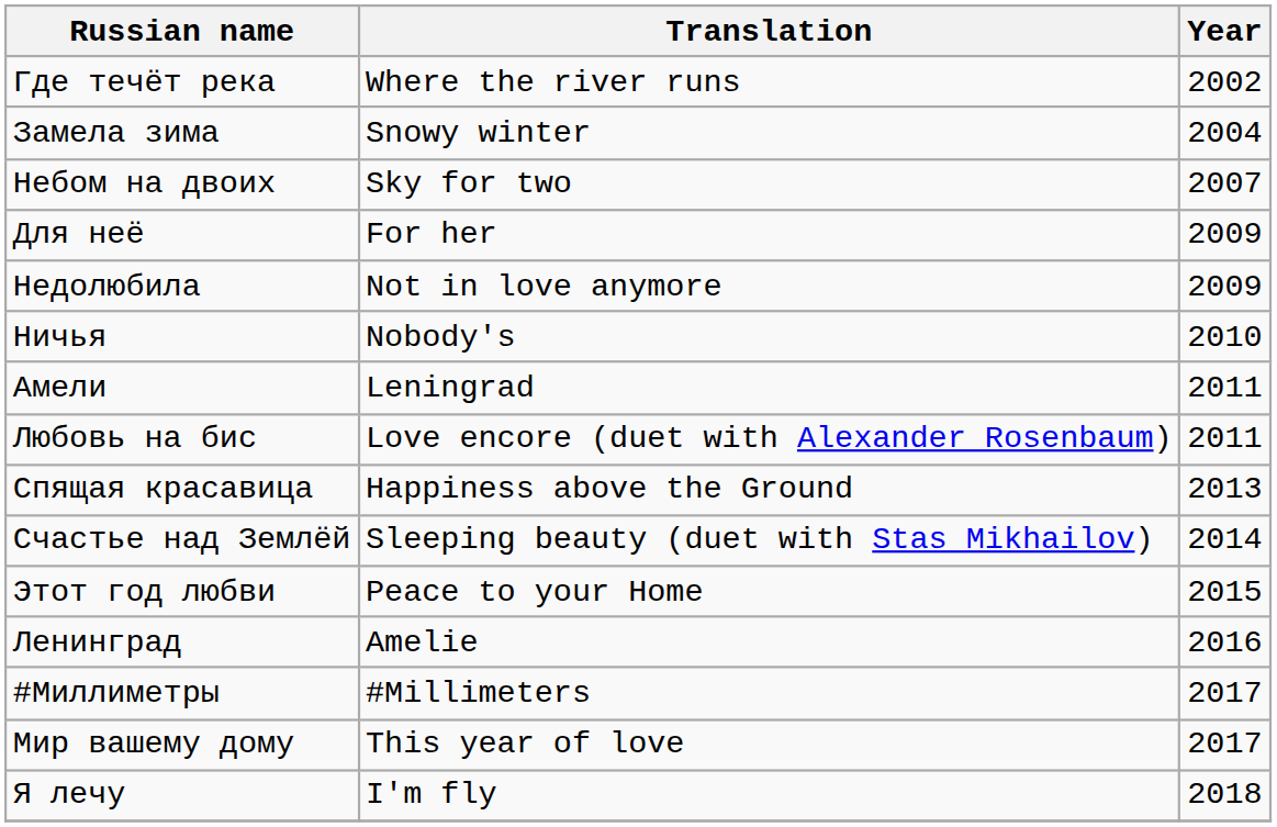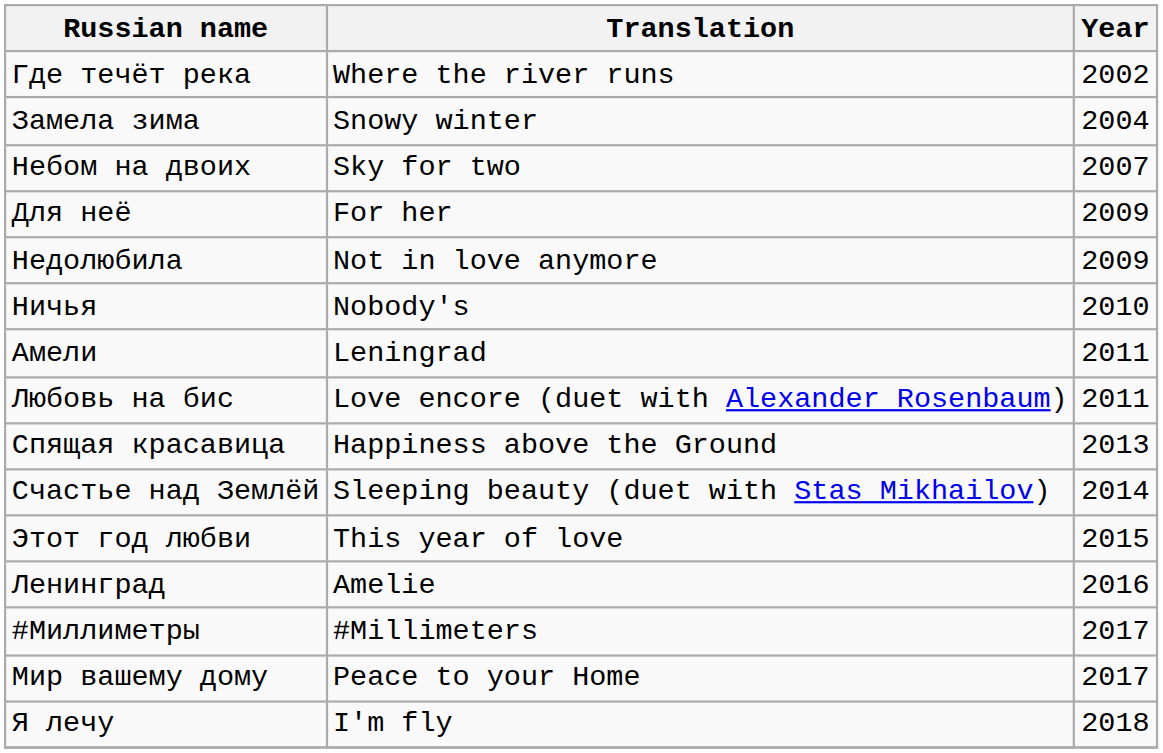Этот год любви | Translation: Peace to your Home -> This year of love
Мир вашему дому | Translation: This year of love -> Peace to your Home
